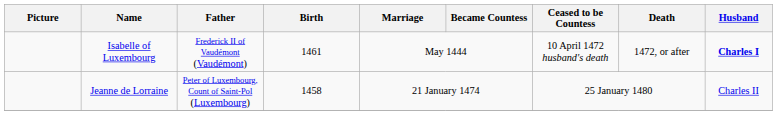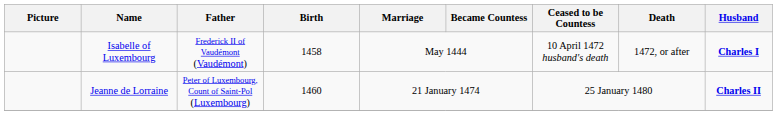Isabelle of Luxembourg | Birth: 1461 -> 1458
Jeanne de Lorraine | Birth: 1458 -> 1460
Jeanne de Lorraine | Husband: normal -> bold
